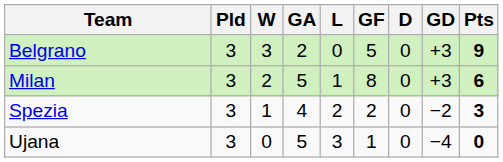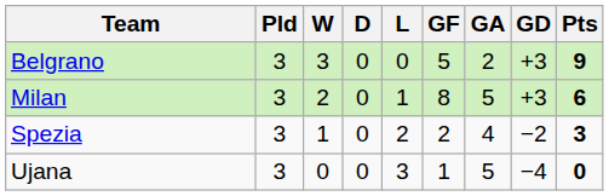columns swapped: D <-> GA
